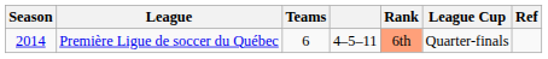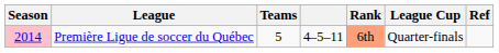Première Ligue de soccer du Québec | Season: no background -> pink background
Première Ligue de soccer du Québec | Teams: 6 -> 5
